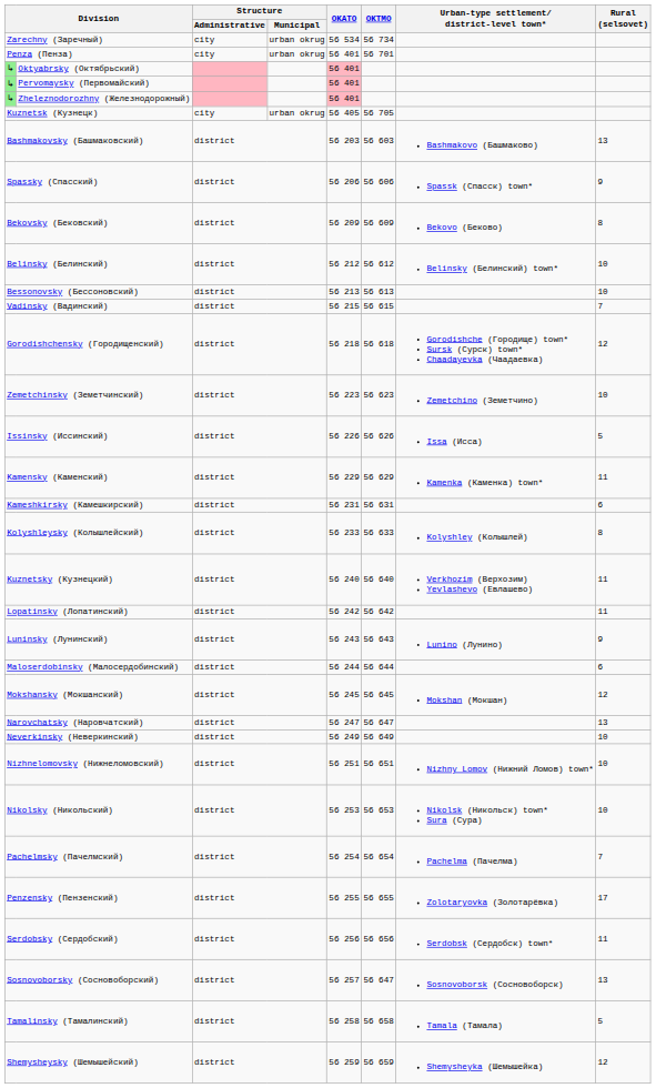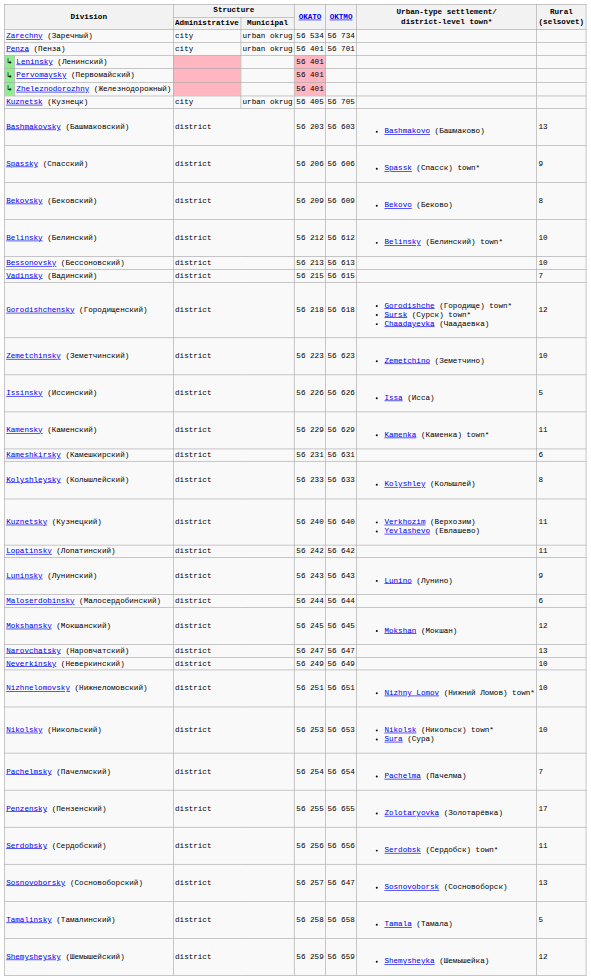+ row: ↳ | Leninsky (Ленинский) | 56 401
- row: ↳ | Oktyabrsky (Октябрьский) | 56 401
